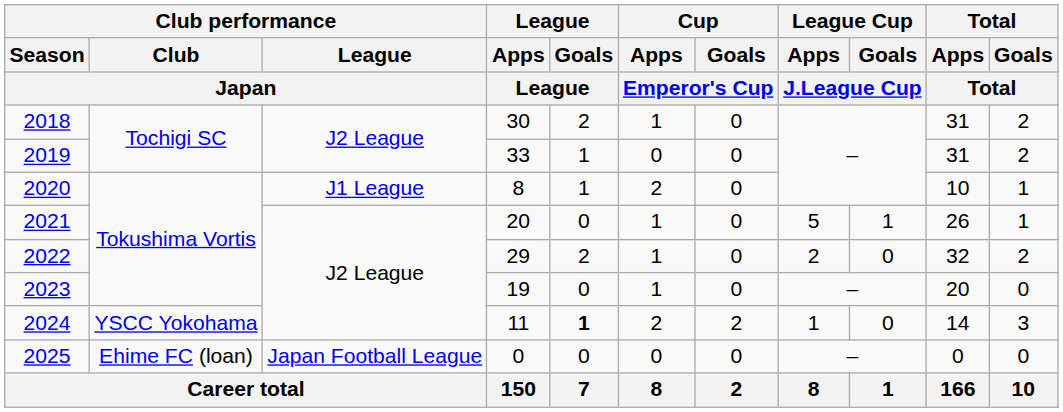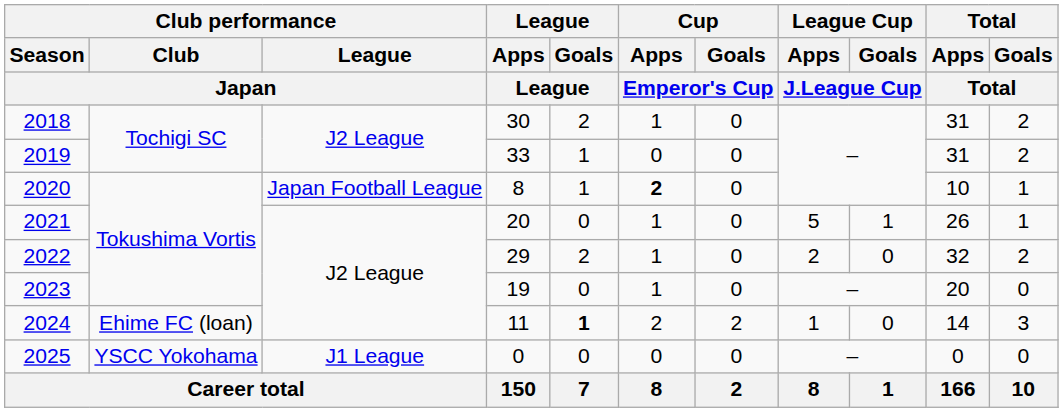2020 | Club performance / League / Japan: J1 League -> Japan Football League
2020 | Cup / Apps / Emperor's Cup: normal -> bold
2024 | Club performance / Club / Japan: YSCC Yokohama -> Ehime FC (loan)
2025 | Club performance / Club / Japan: Ehime FC (loan) -> YSCC Yokohama
2025 | Club performance / League / Japan: Japan Football League -> J1 League
